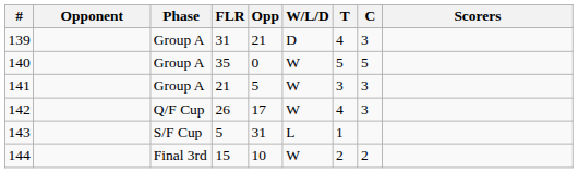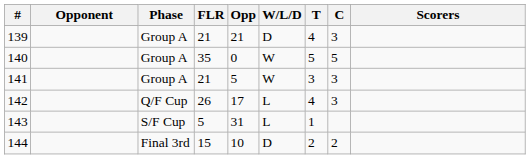139 | FLR: 31 -> 21
142 | W/L/D: W -> L
144 | W/L/D: W -> D
